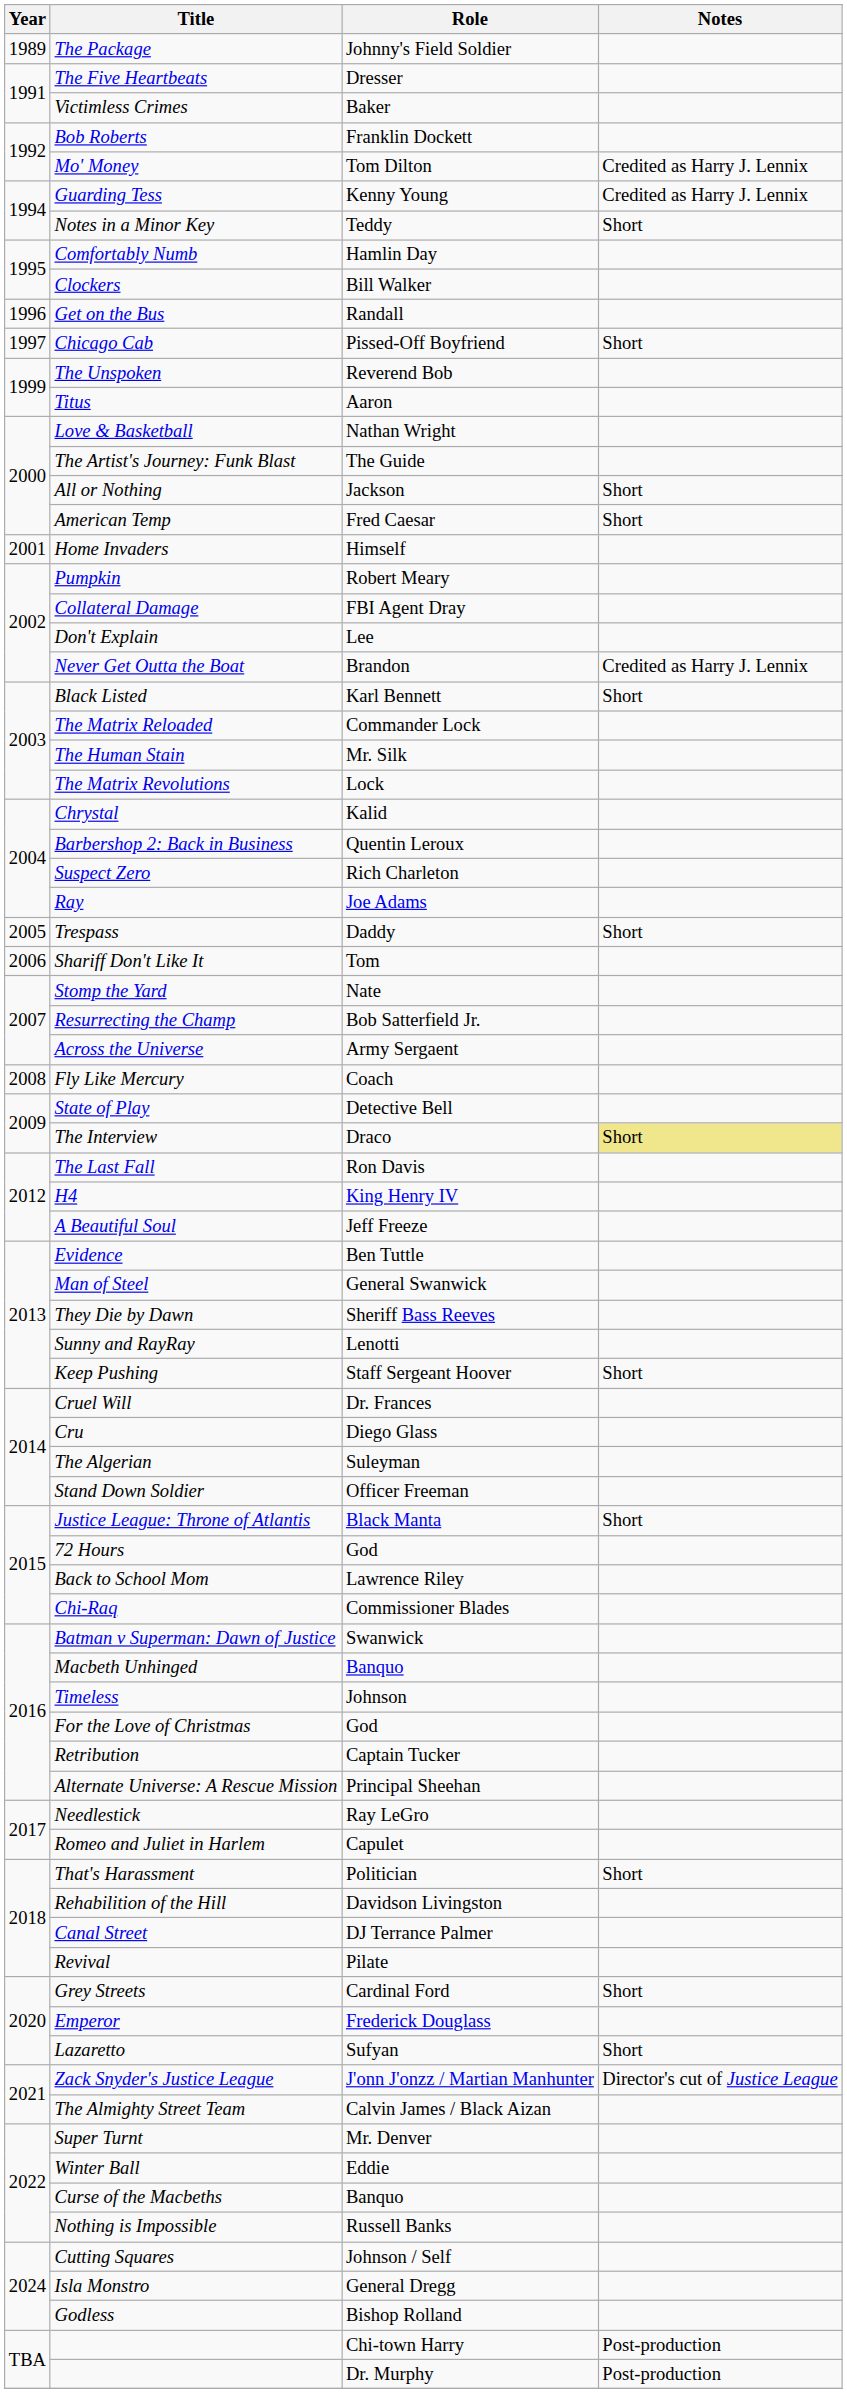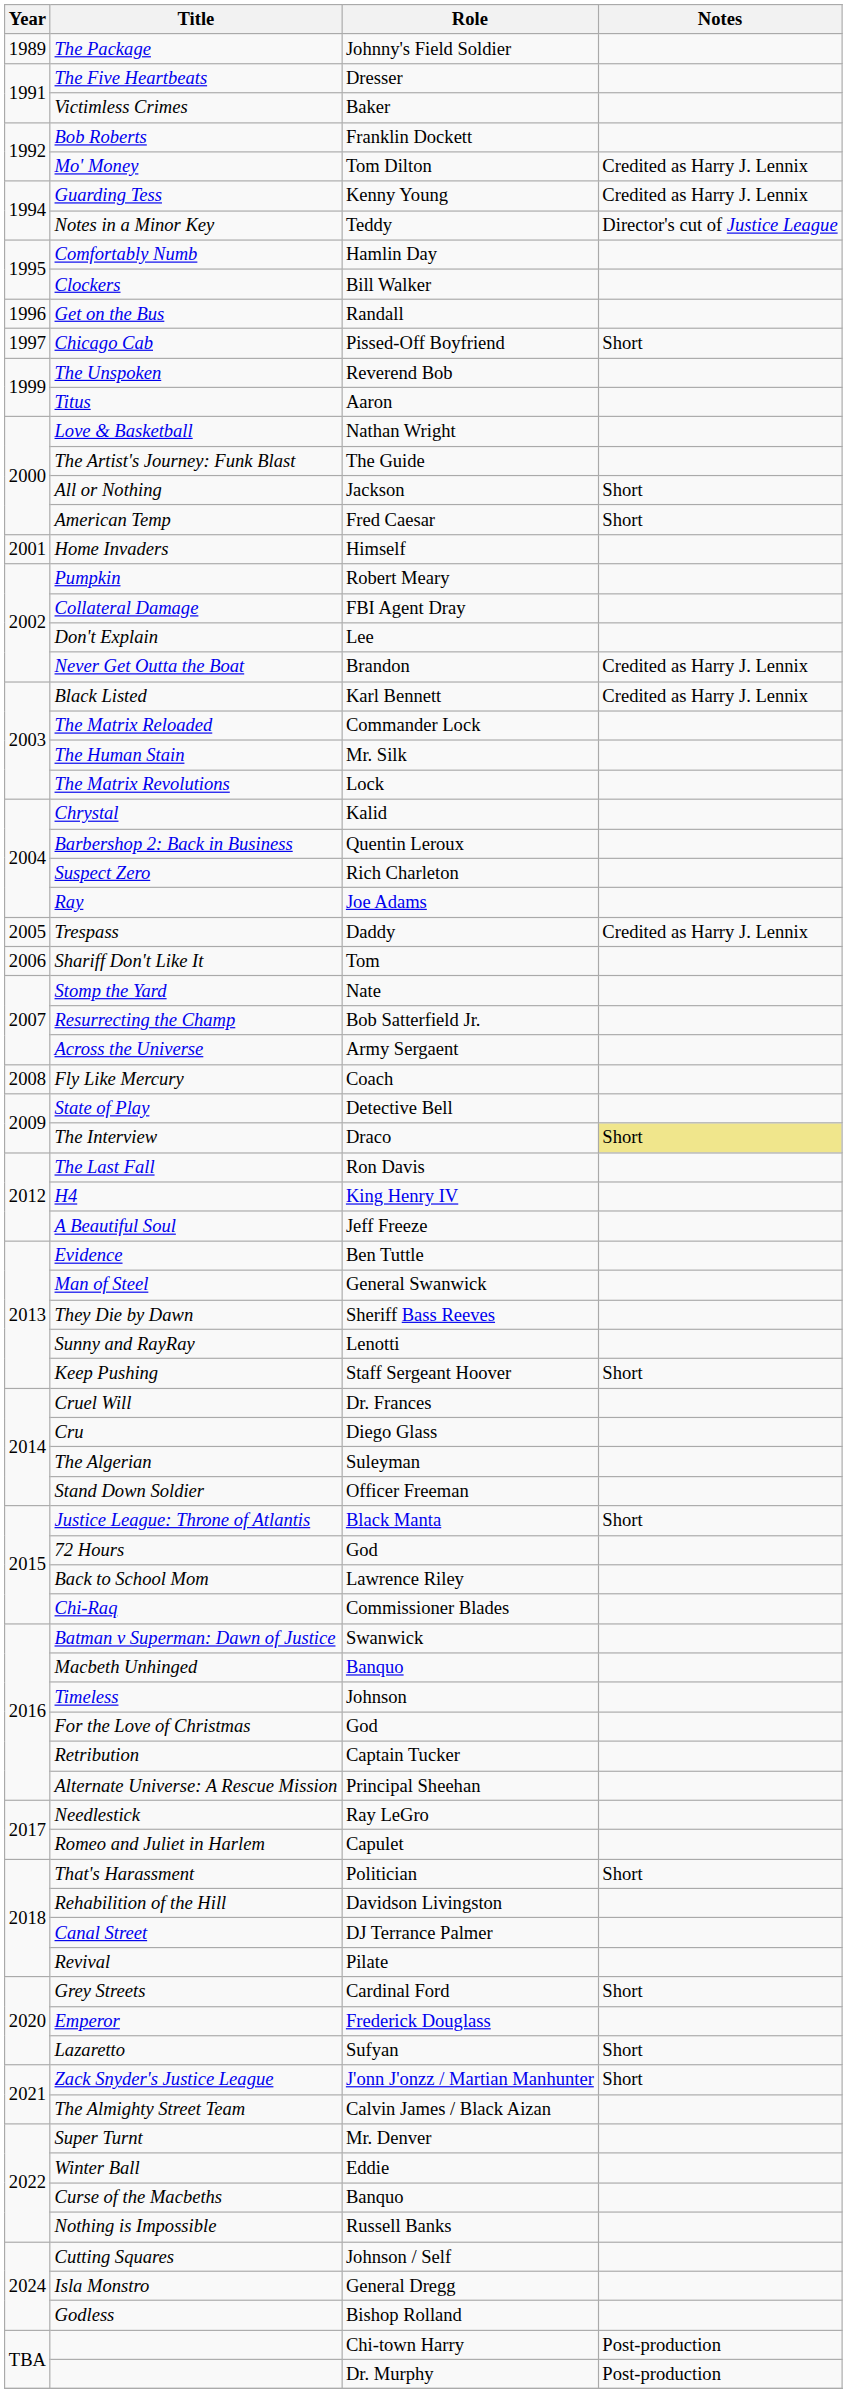Notes in a Minor Key | Notes: Short -> Director's cut of Justice League
Black Listed | Notes: Short -> Credited as Harry J. Lennix
Trespass | Notes: Short -> Credited as Harry J. Lennix
Zack Snyder's Justice League | Notes: Director's cut of Justice League -> Short
